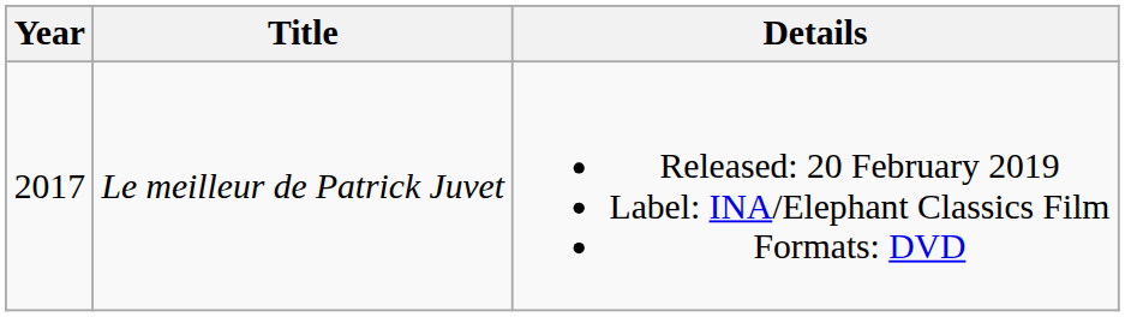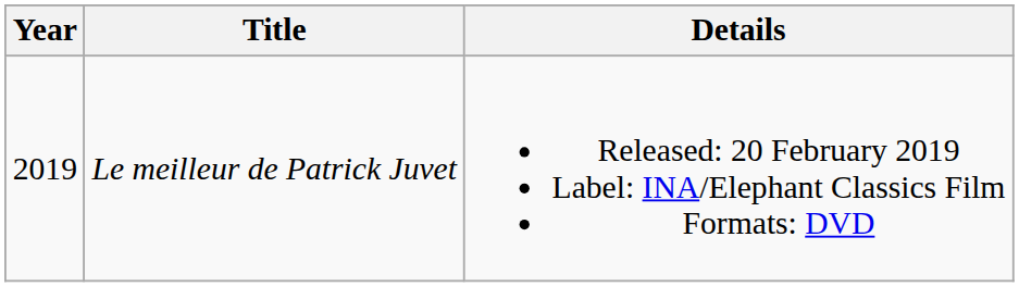Le meilleur de Patrick Juvet | Year: 2017 -> 2019
